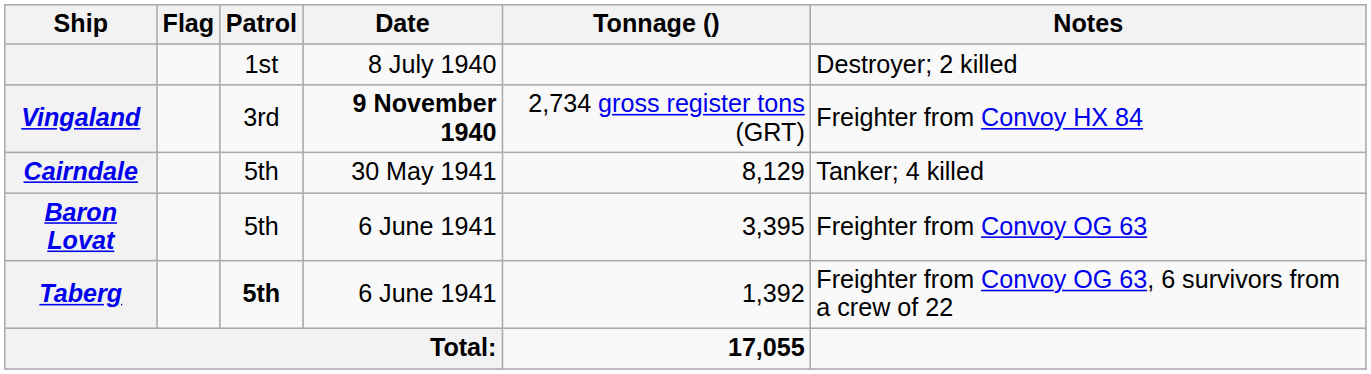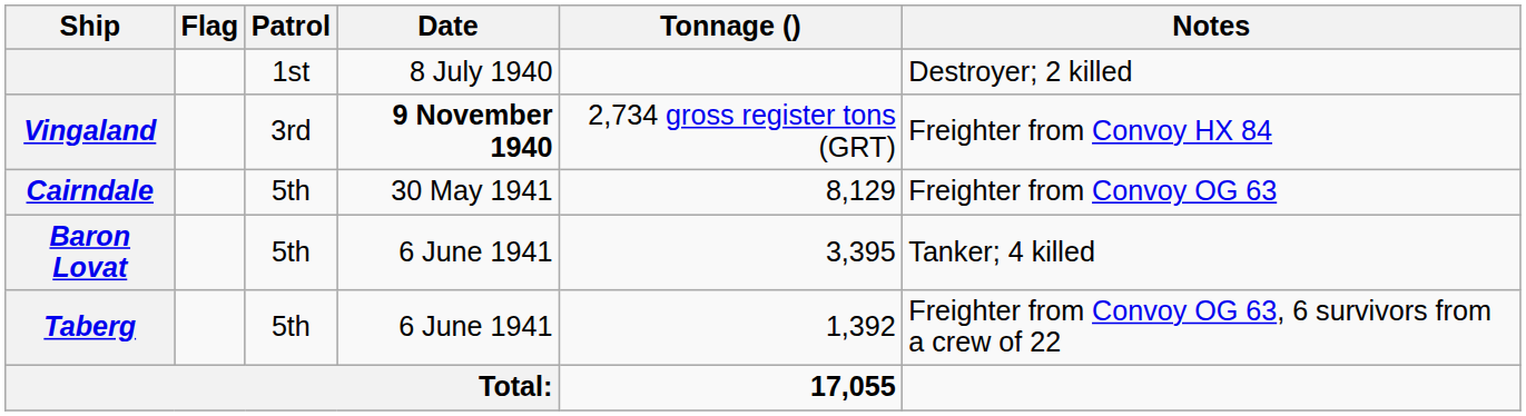Cairndale | Notes: Tanker; 4 killed -> Freighter from Convoy OG 63
Baron Lovat | Notes: Freighter from Convoy OG 63 -> Tanker; 4 killed
Taberg | Patrol: bold -> normal
